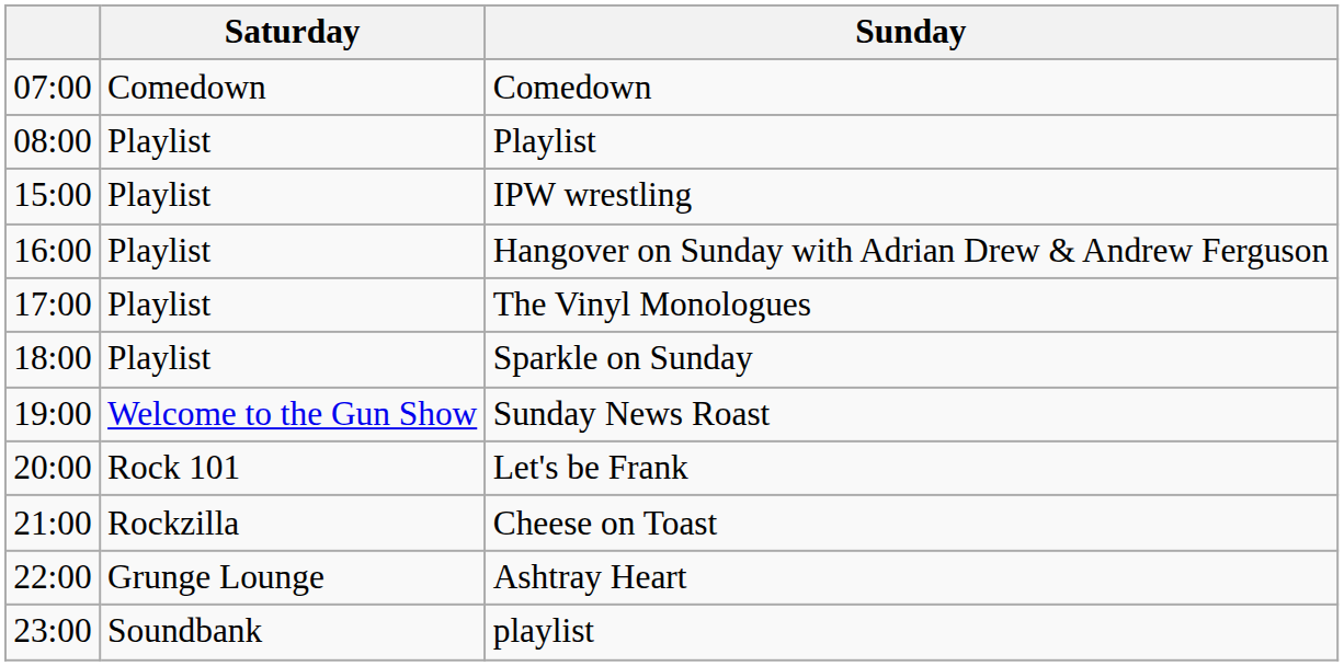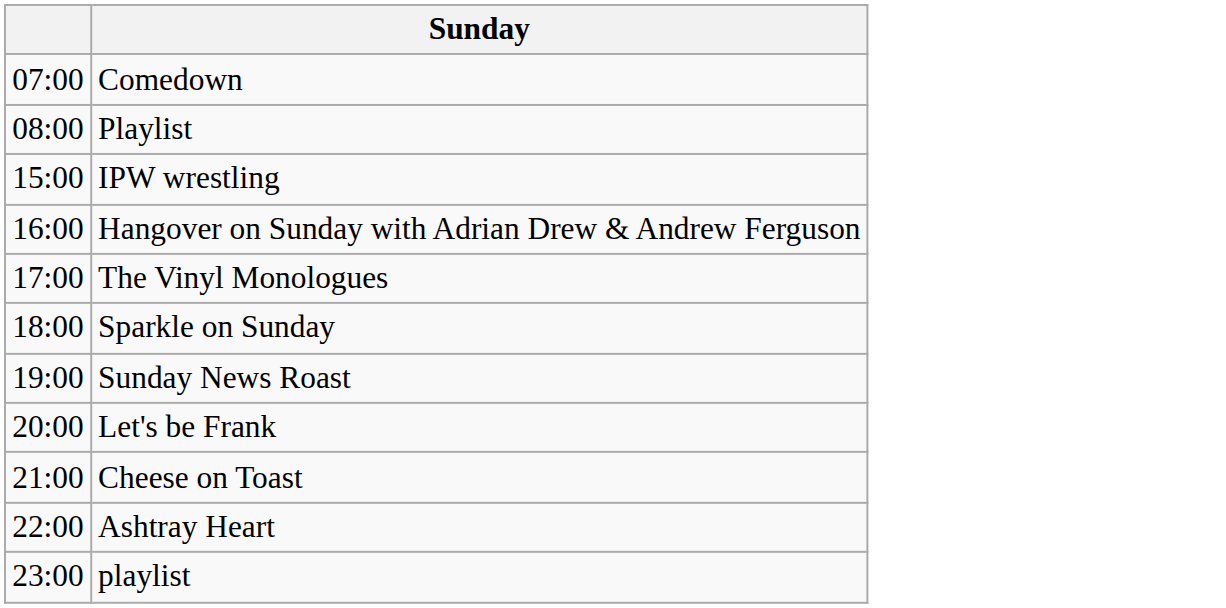- column: Saturday | Comedown | Playlist | Playlist | Playlist | Playlist | Playlist | Welcome to the Gun Show | Rock 101 | Rockzilla | Grunge Lounge | Soundbank
